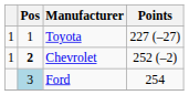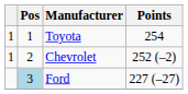Toyota | Points: 227 (–27) -> 254
Chevrolet | Pos: bold -> normal
Ford | Points: 254 -> 227 (–27)
